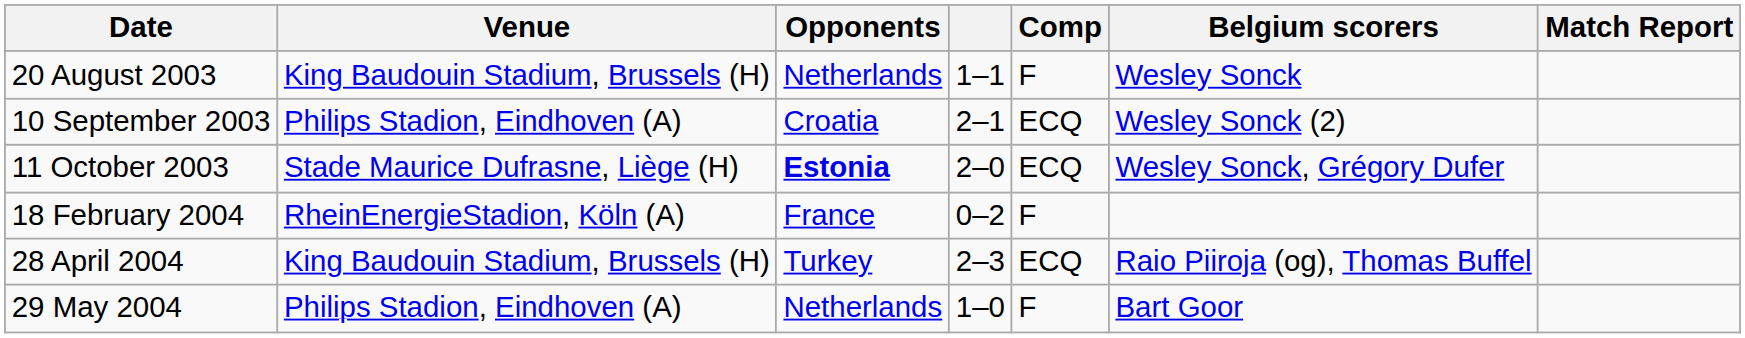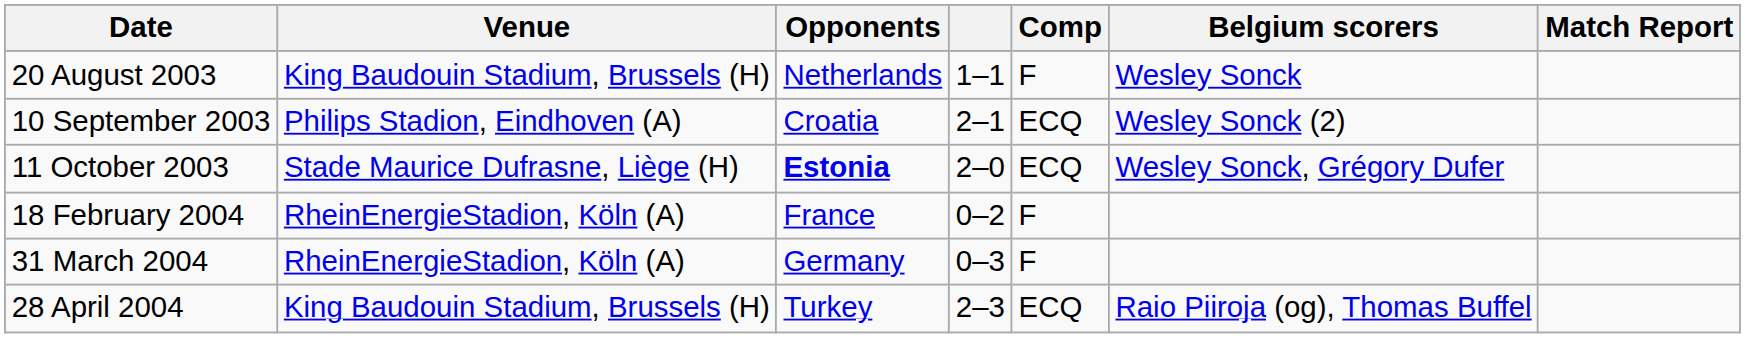+ row: 31 March 2004 | RheinEnergieStadion, Köln (A) | Germany | 0–3 | F
- row: 29 May 2004 | Philips Stadion, Eindhoven (A) | Netherlands | 1–0 | F | Bart Goor
